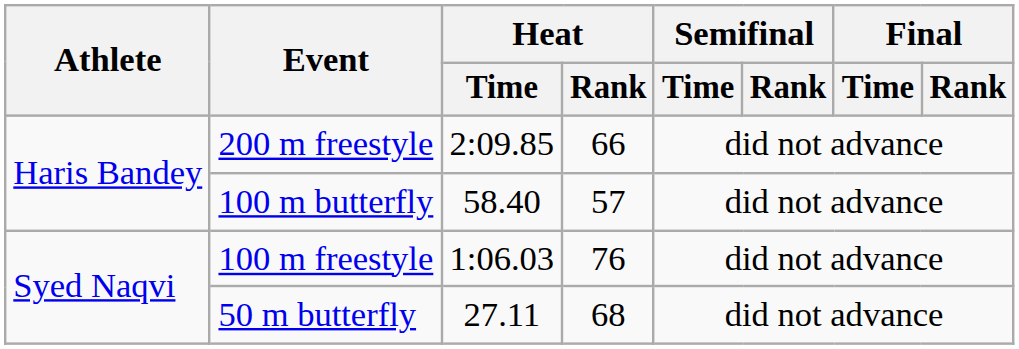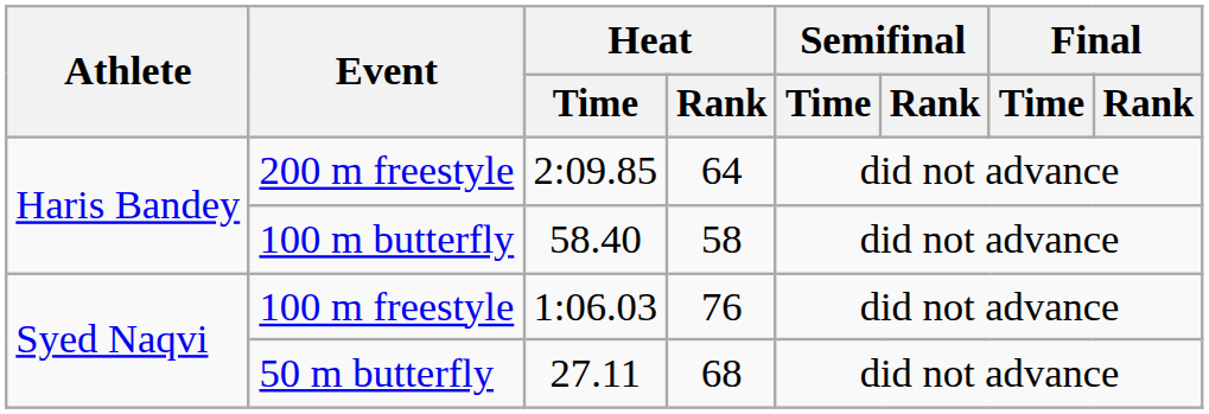200 m freestyle | Heat / Rank: 66 -> 64
100 m butterfly | Heat / Rank: 57 -> 58
